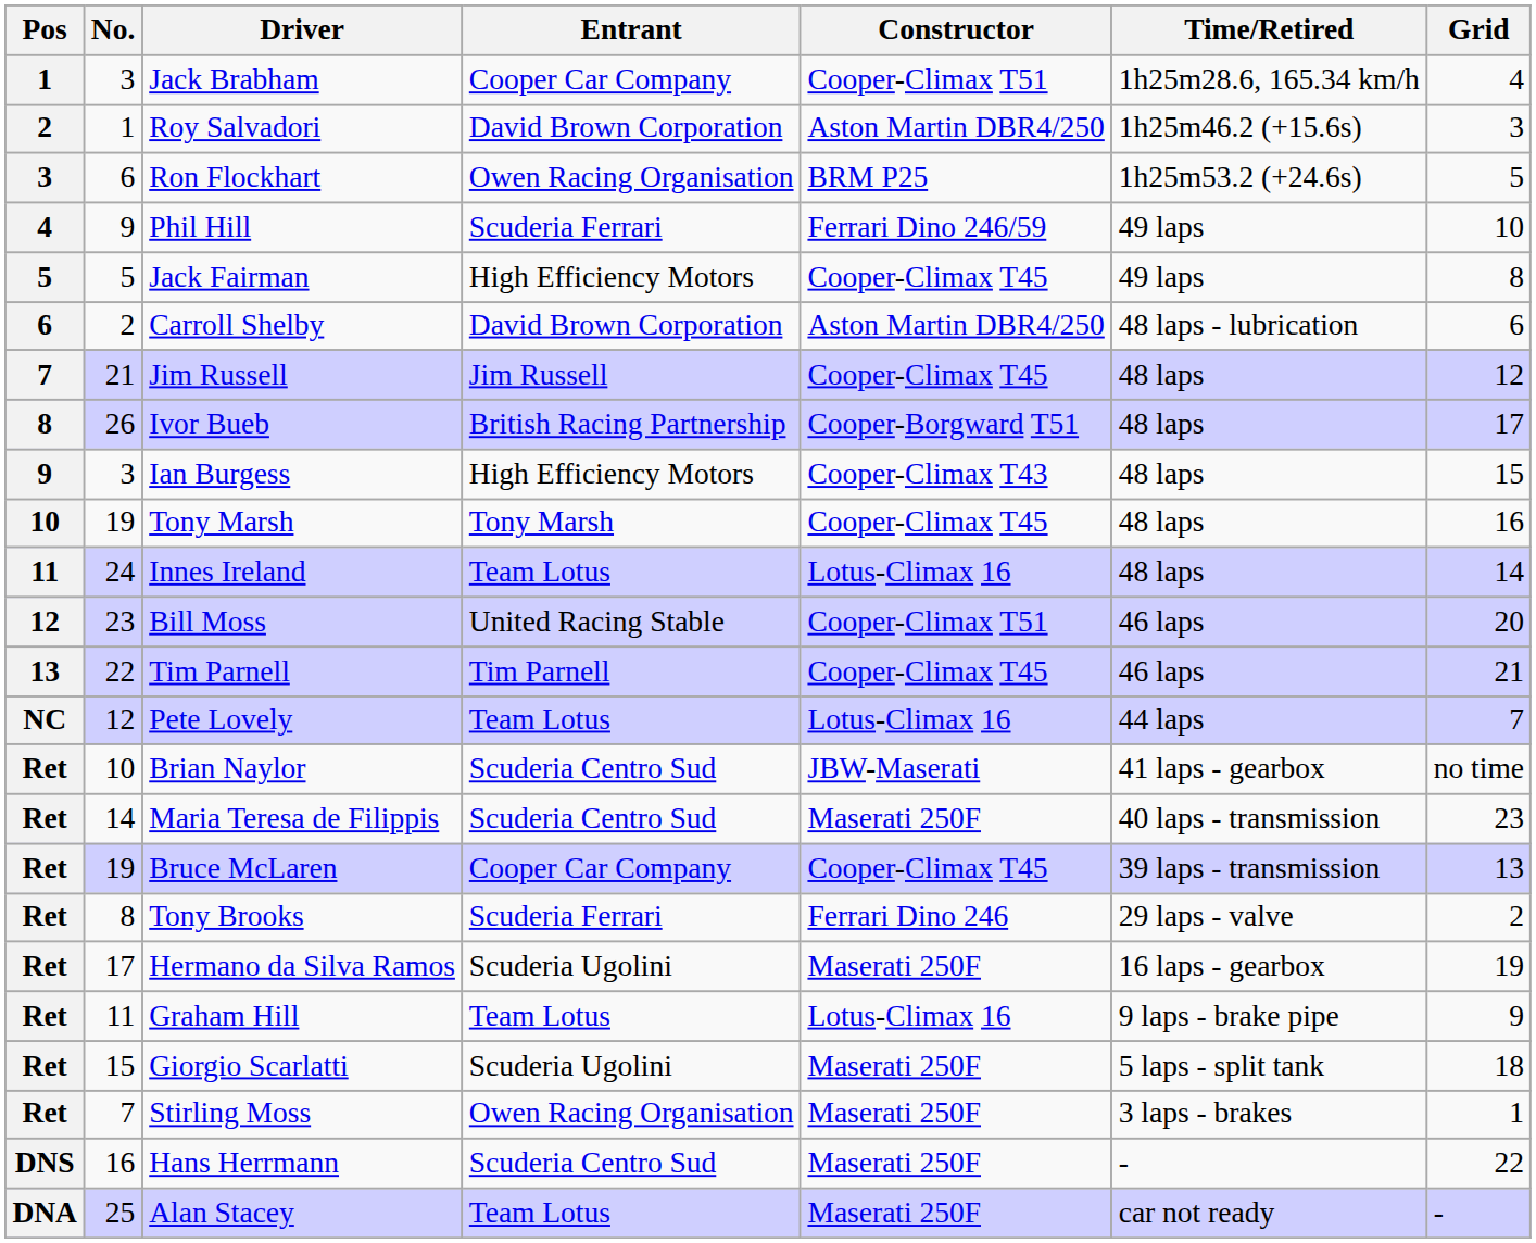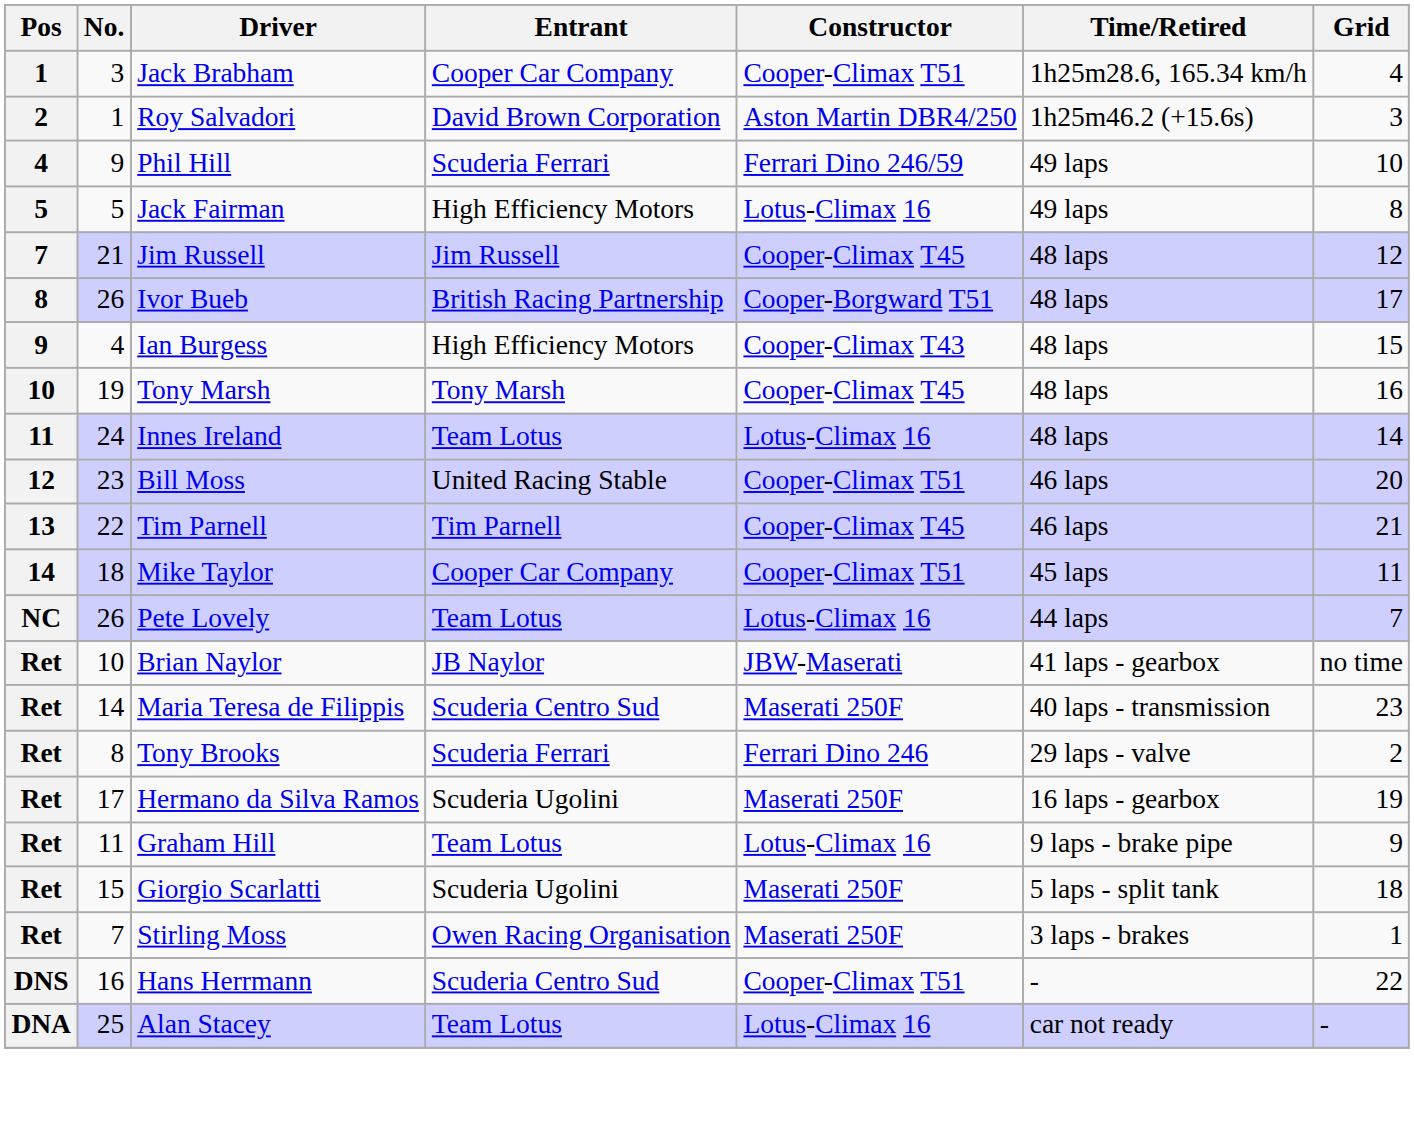- row: 3 | 6 | Ron Flockhart | Owen Racing Organisation | BRM P25 | 1h25m53.2 (+24.6s) | 5
Jack Fairman | Constructor: Cooper-Climax T45 -> Lotus-Climax 16
- row: 6 | 2 | Carroll Shelby | David Brown Corporation | Aston Martin DBR4/250 | 48 laps - lubrication | 6
Ian Burgess | No.: 3 -> 4
+ row: 14 | 18 | Mike Taylor | Cooper Car Company | Cooper-Climax T51 | 45 laps | 11
Pete Lovely | No.: 12 -> 26
Brian Naylor | Entrant: Scuderia Centro Sud -> JB Naylor
- row: Ret | 19 | Bruce McLaren | Cooper Car Company | Cooper-Climax T45 | 39 laps - transmission | 13
Hans Herrmann | Constructor: Maserati 250F -> Cooper-Climax T51
Alan Stacey | Constructor: Maserati 250F -> Lotus-Climax 16
